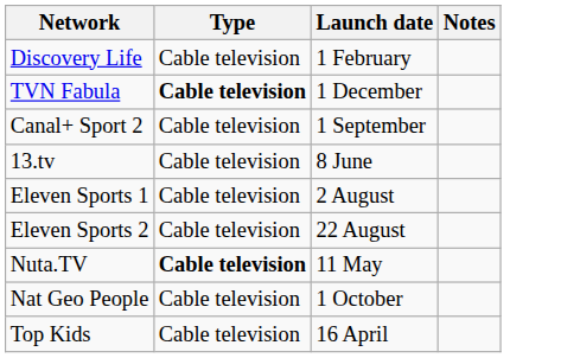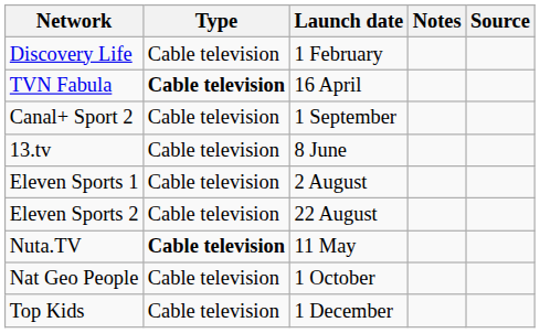+ column: Source
TVN Fabula | Launch date: 1 December -> 16 April
Top Kids | Launch date: 16 April -> 1 December
